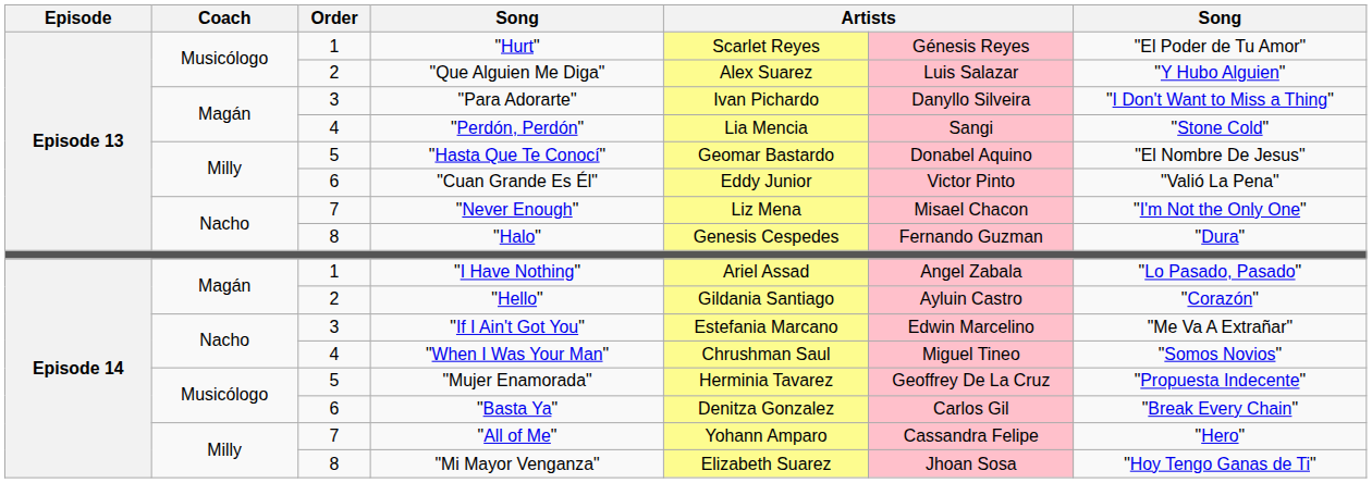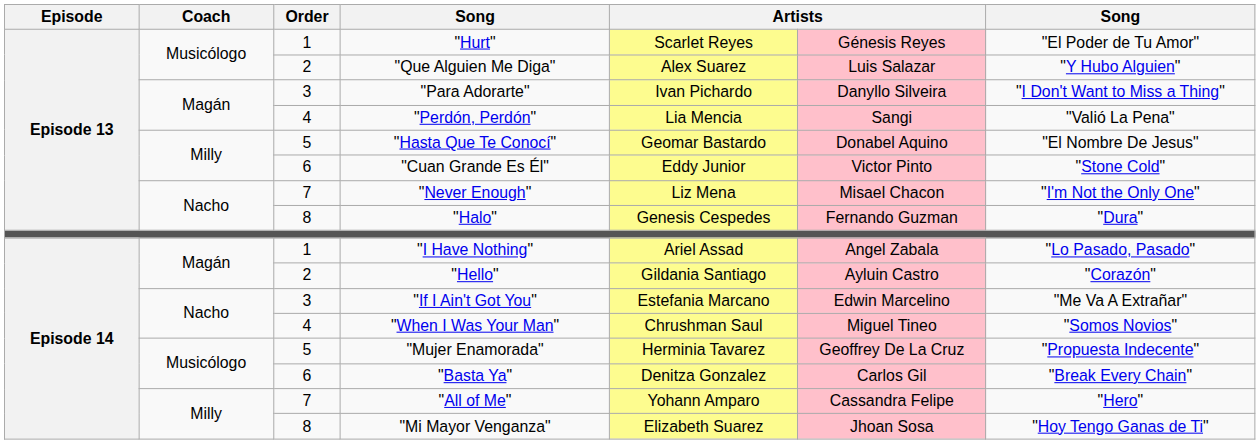"Perdón, Perdón" | column 7: "Stone Cold" -> "Valió La Pena"
"Cuan Grande Es Él" | column 7: "Valió La Pena" -> "Stone Cold"
